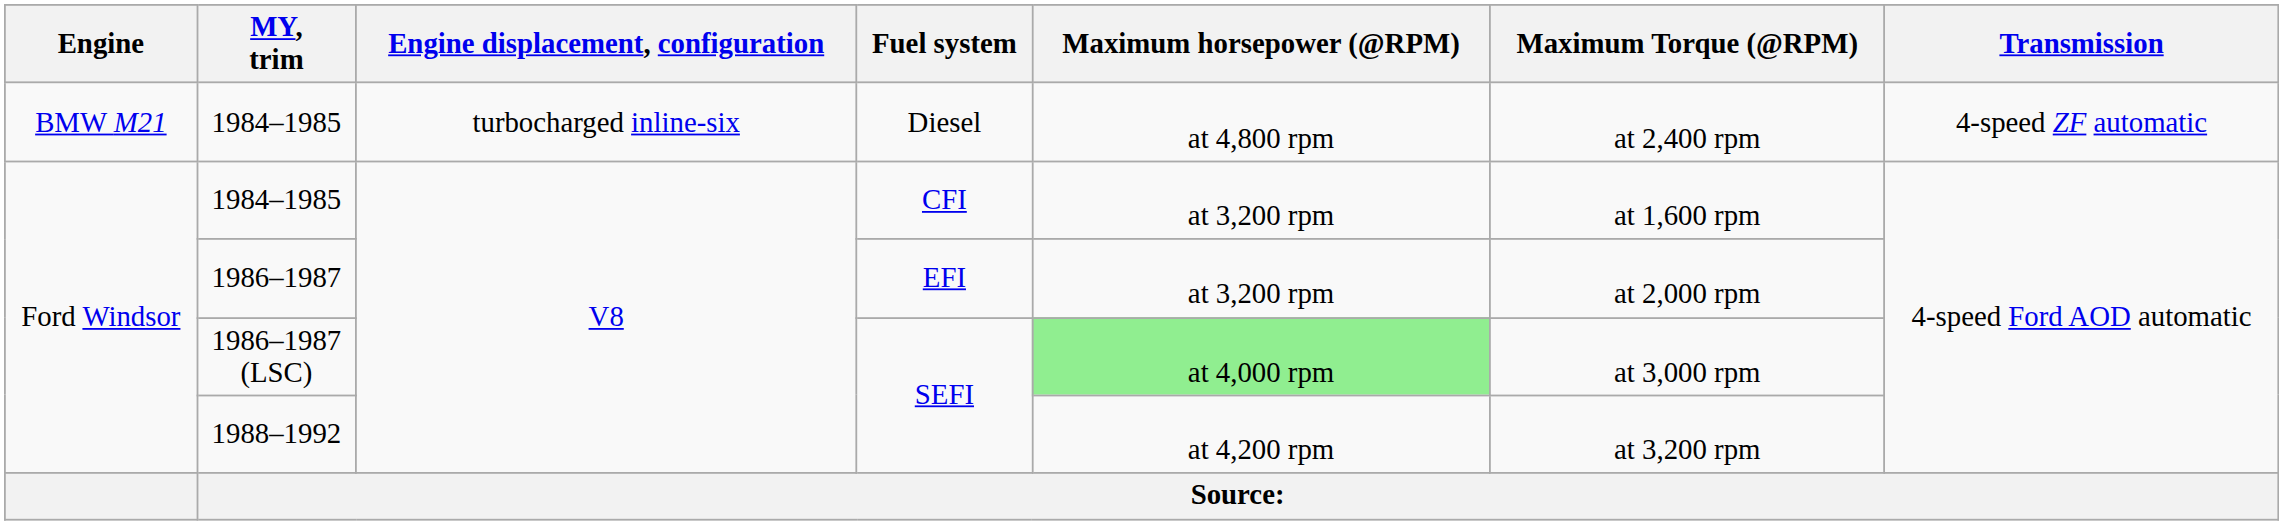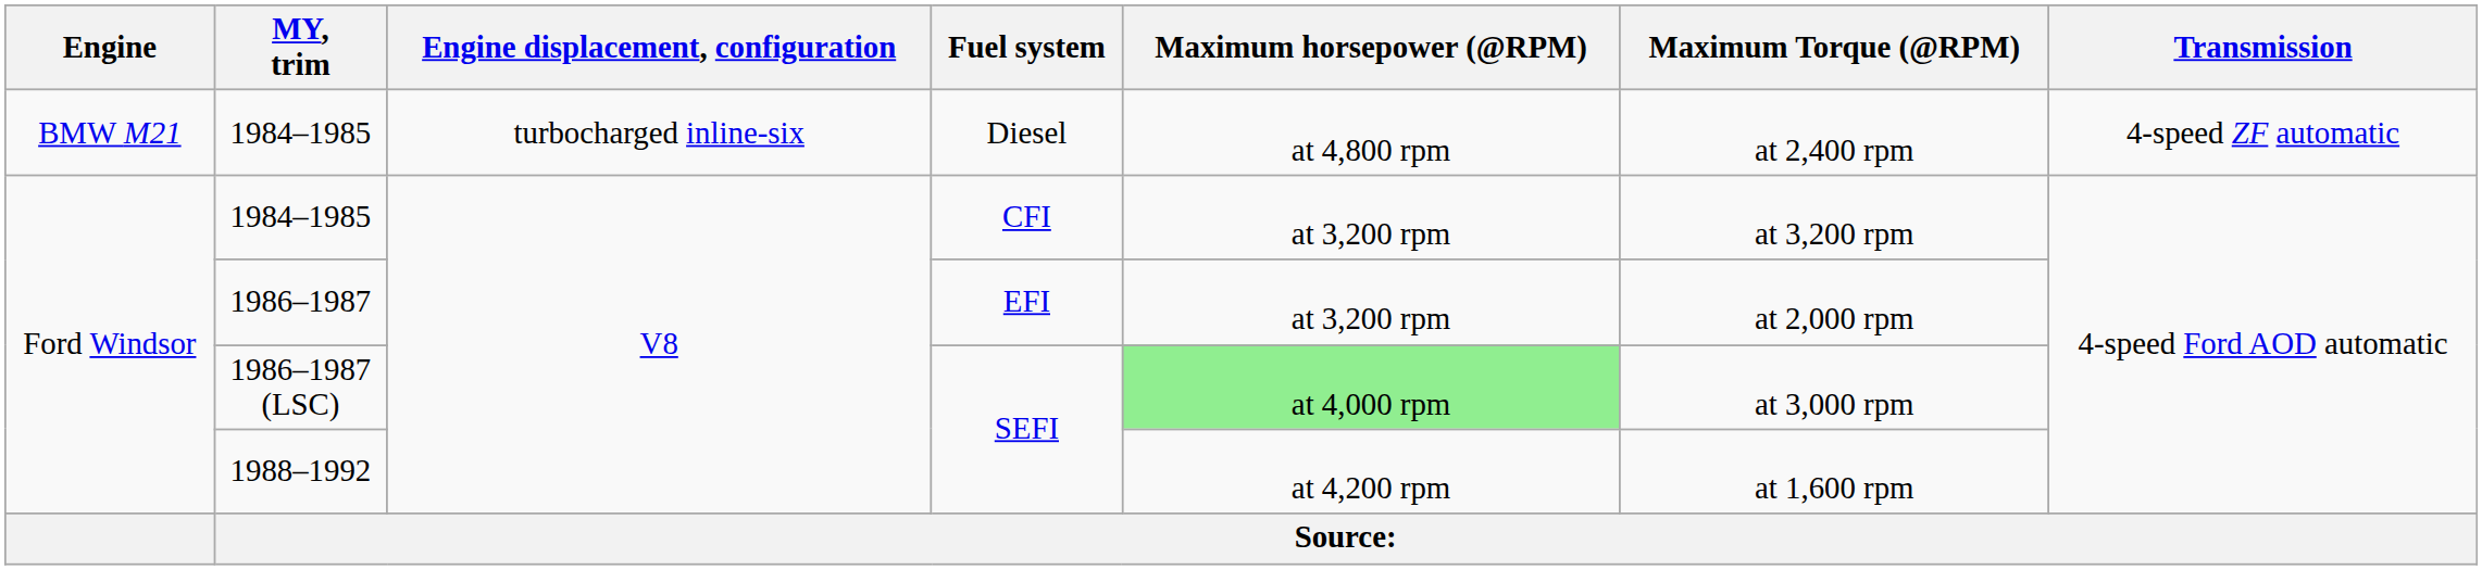1984–1985 / CFI | Maximum Torque (@RPM): at 1,600 rpm -> at 3,200 rpm
1988–1992 | Maximum Torque (@RPM): at 3,200 rpm -> at 1,600 rpm
